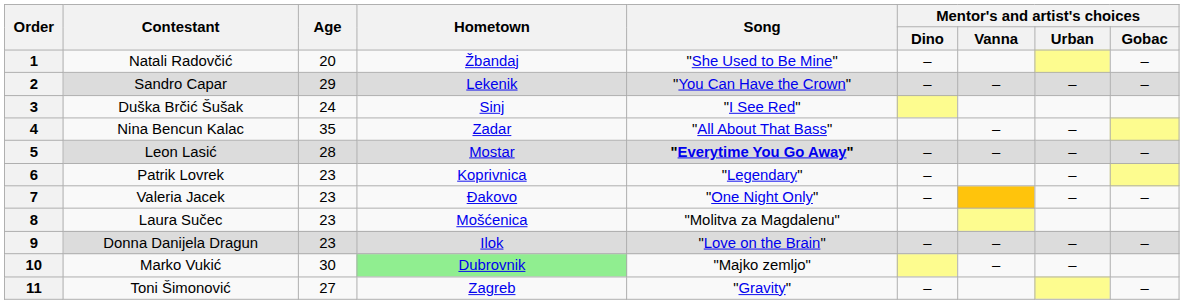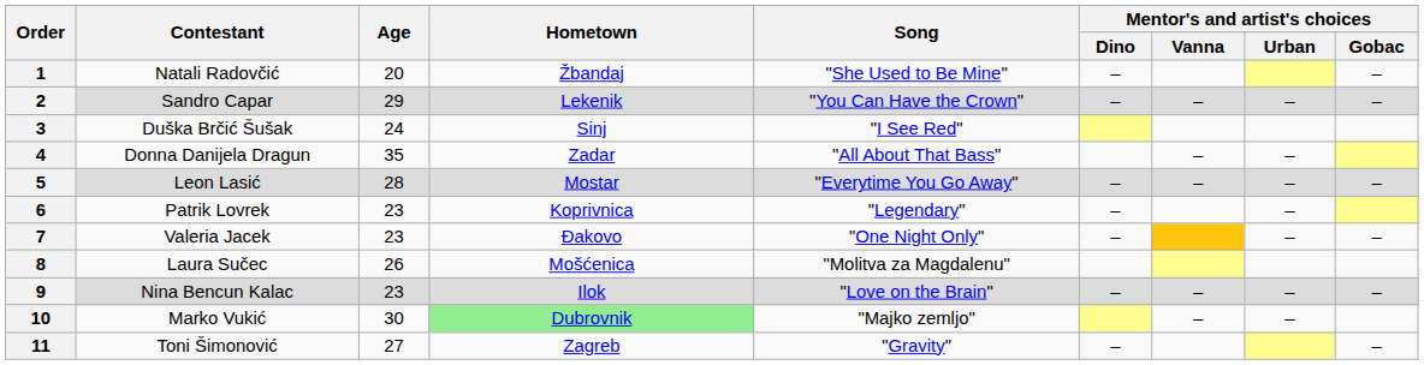4 | Contestant: Nina Bencun Kalac -> Donna Danijela Dragun
5 | Song: bold -> normal
8 | Age: 23 -> 26
9 | Contestant: Donna Danijela Dragun -> Nina Bencun Kalac
